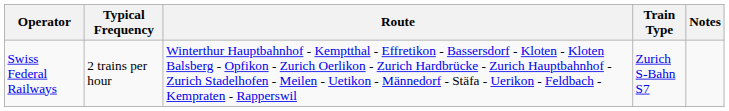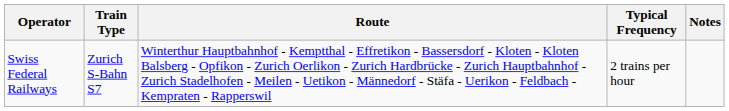columns swapped: Train Type <-> Typical Frequency
